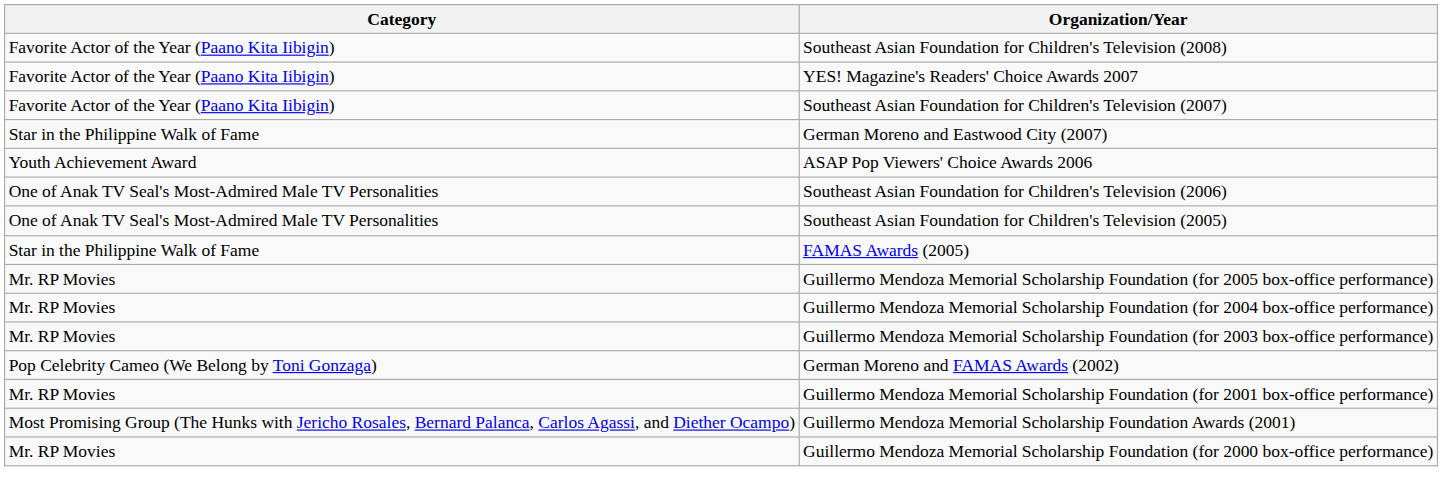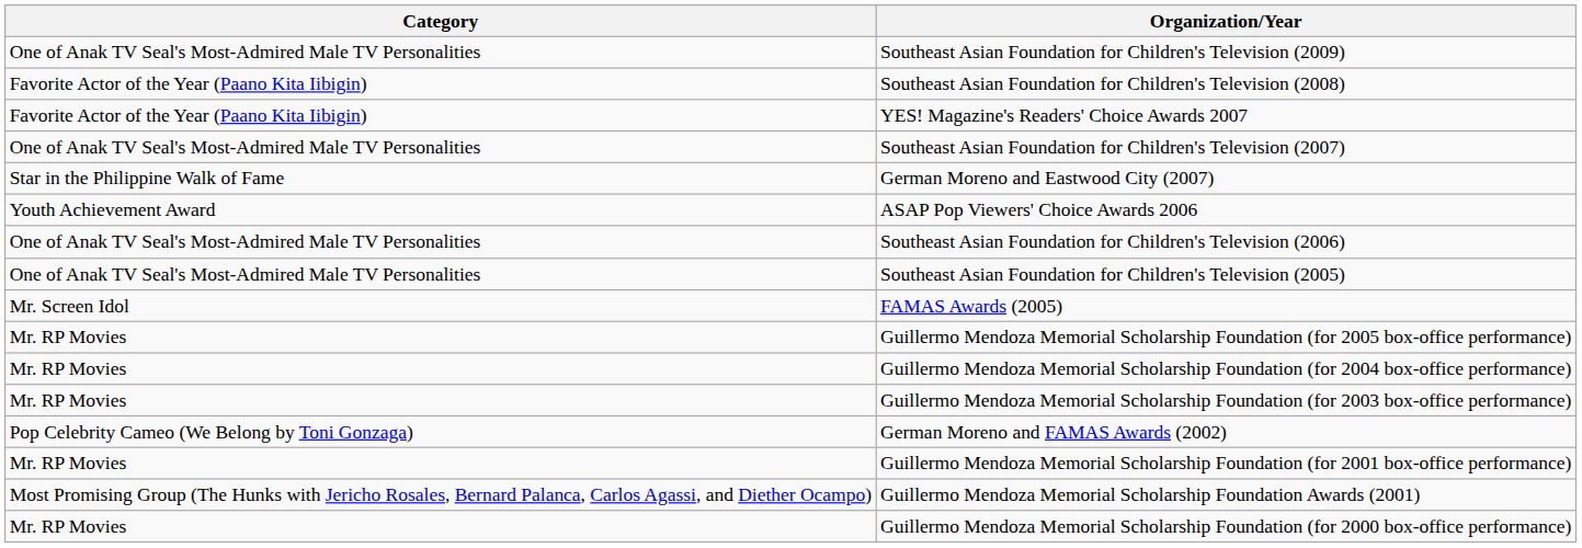+ row: One of Anak TV Seal's Most-Admired Male TV Personalities | Southeast Asian Foundation for Children's Television (2009)
Southeast Asian Foundation for Children's Television (2007) | Category: Favorite Actor of the Year (Paano Kita Iibigin) -> One of Anak TV Seal's Most-Admired Male TV Personalities
FAMAS Awards (2005) | Category: Star in the Philippine Walk of Fame -> Mr. Screen Idol
